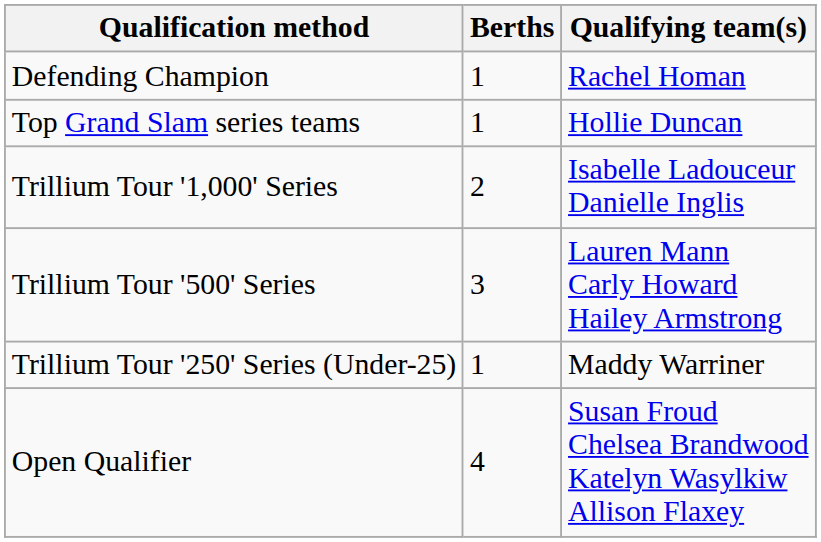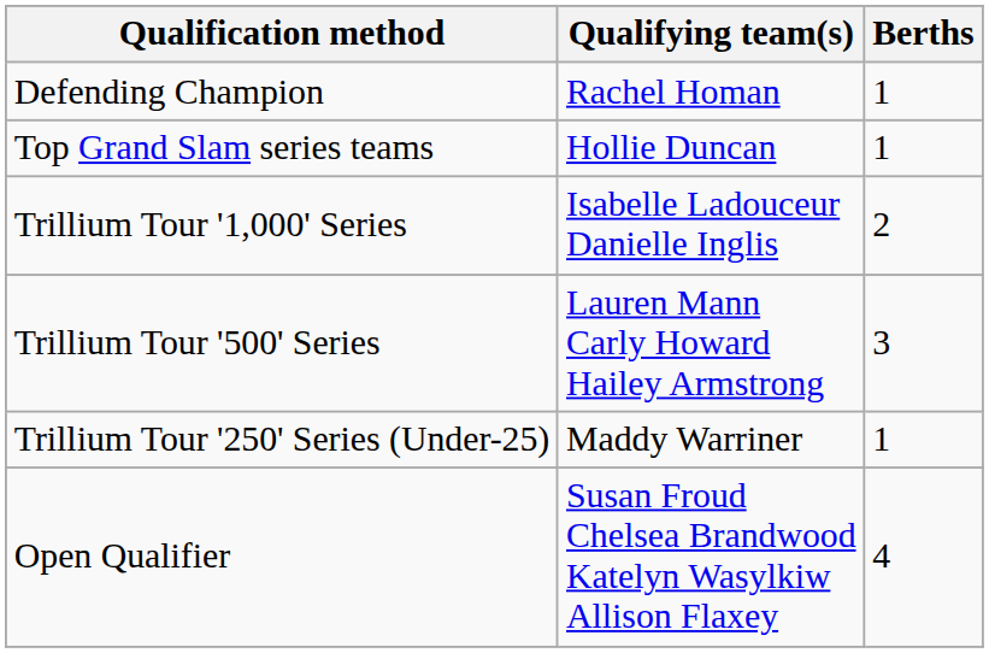columns swapped: Berths <-> Qualifying team(s)
